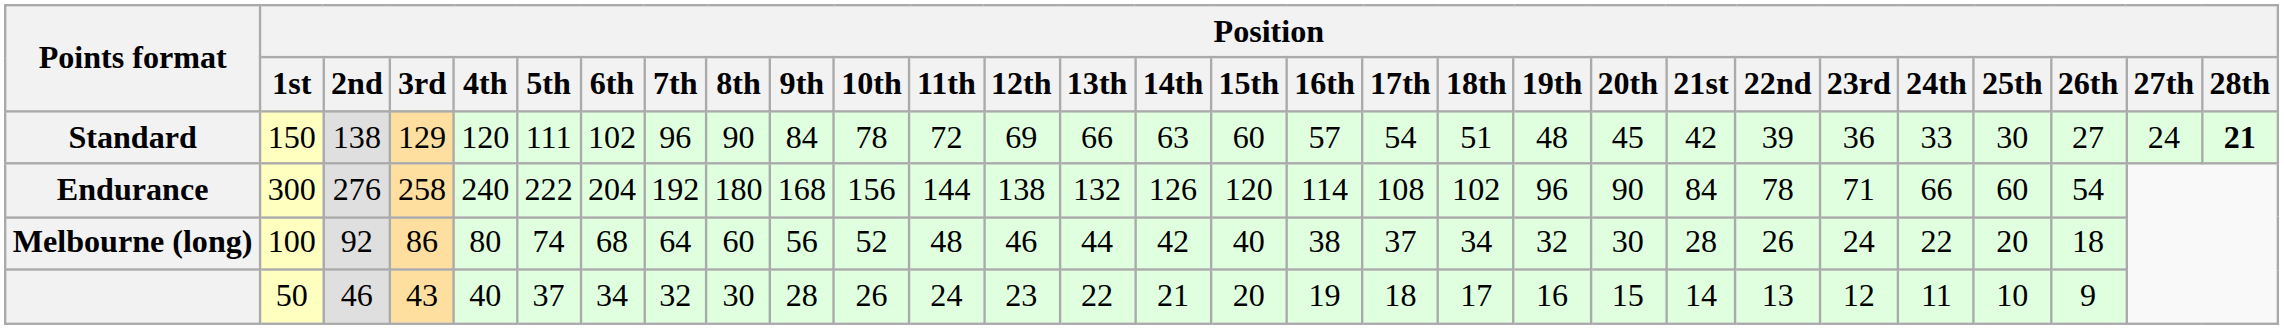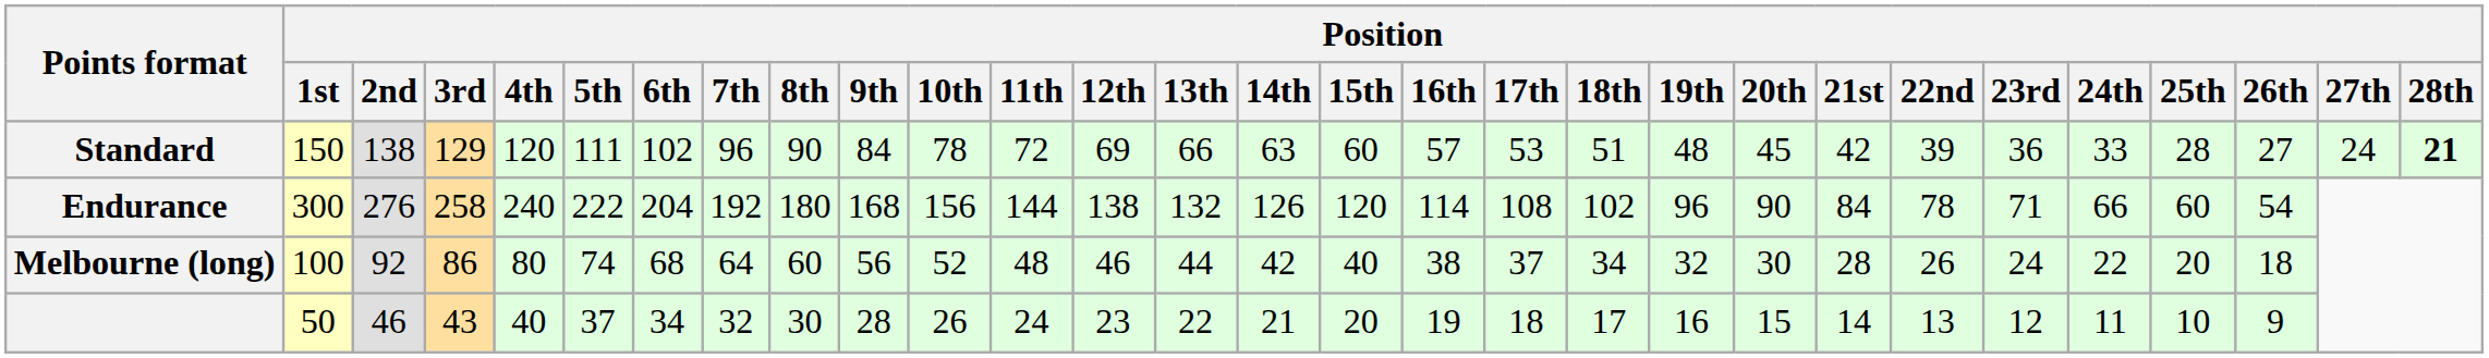Standard | Position / 17th: 54 -> 53
Standard | Position / 25th: 30 -> 28
